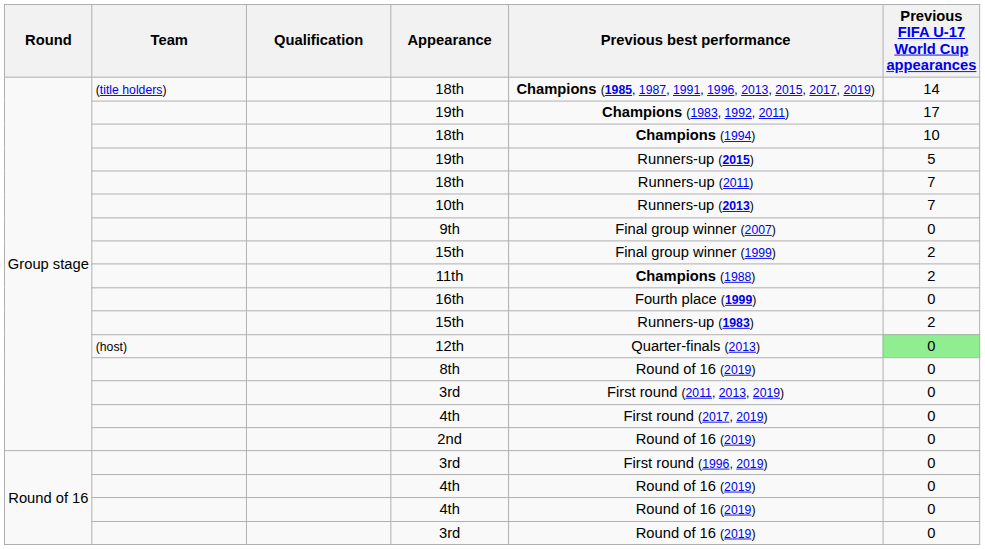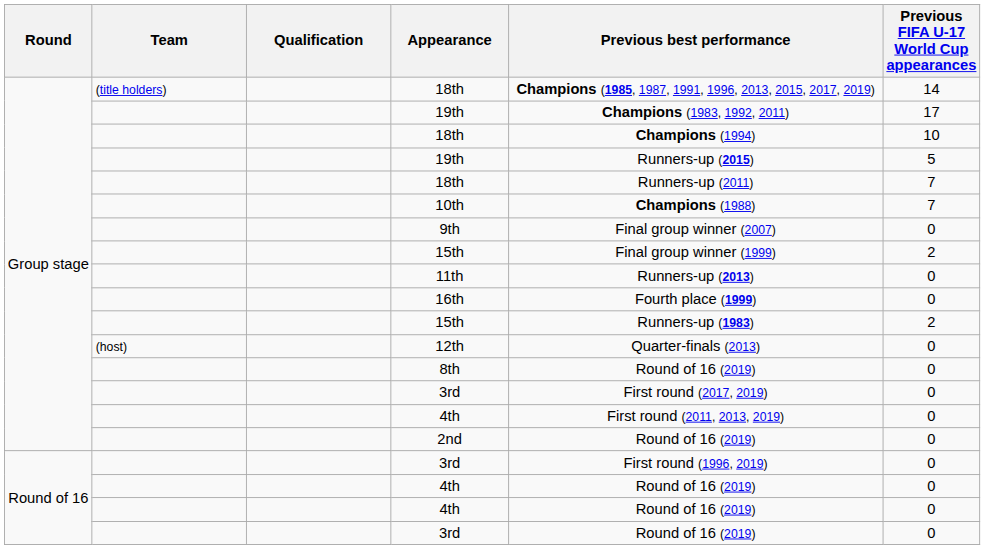10th | Previous best performance: Runners-up (2013) -> Champions (1988)
11th | Previous best performance: Champions (1988) -> Runners-up (2013)
11th | Previous FIFA U-17 World Cup appearances: 2 -> 0
12th | Previous FIFA U-17 World Cup appearances: lightgreen background -> no background
Group stage / 3rd | Previous best performance: First round (2011, 2013, 2019) -> First round (2017, 2019)
Group stage / 4th | Previous best performance: First round (2017, 2019) -> First round (2011, 2013, 2019)
